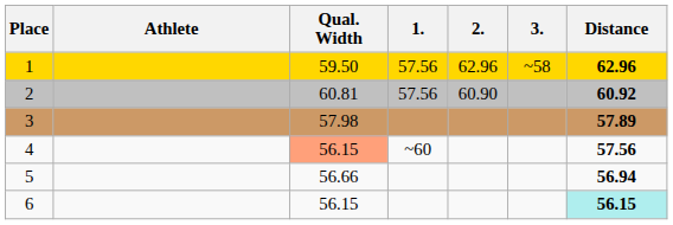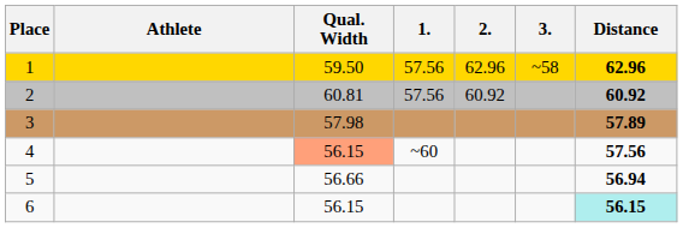2 | 2.: 60.90 -> 60.92
